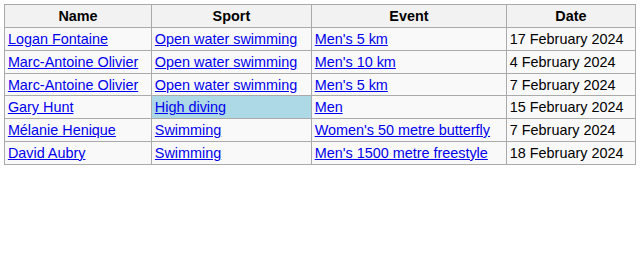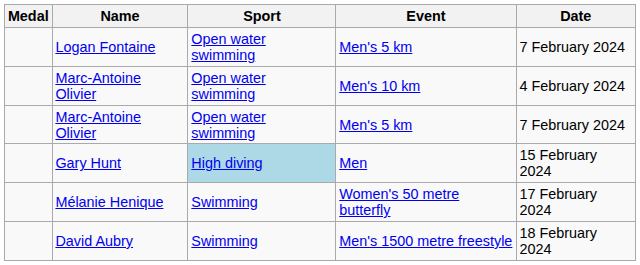+ column: Medal
Logan Fontaine | Date: 17 February 2024 -> 7 February 2024
Mélanie Henique | Date: 7 February 2024 -> 17 February 2024
